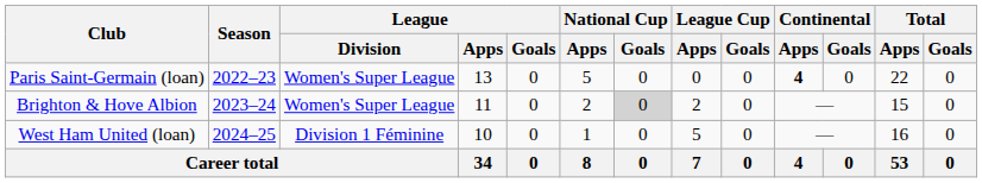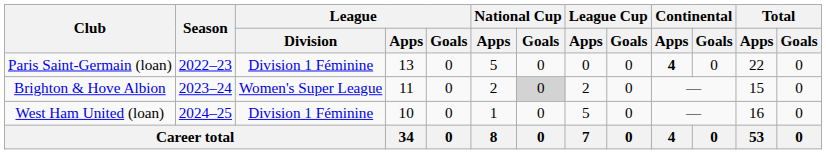Paris Saint-Germain (loan) | League / Division: Women's Super League -> Division 1 Féminine
